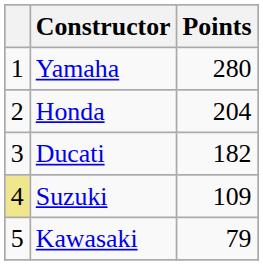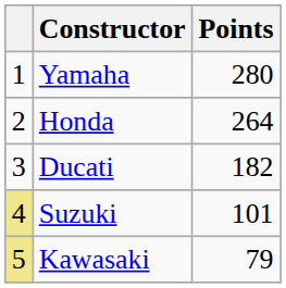Honda | Points: 204 -> 264
Suzuki | Points: 109 -> 101
Kawasaki | column 1: no background -> khaki background
